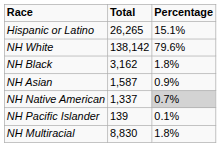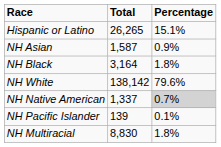rows swapped: NH White <-> NH Asian
NH Black | Total: 3,162 -> 3,164
